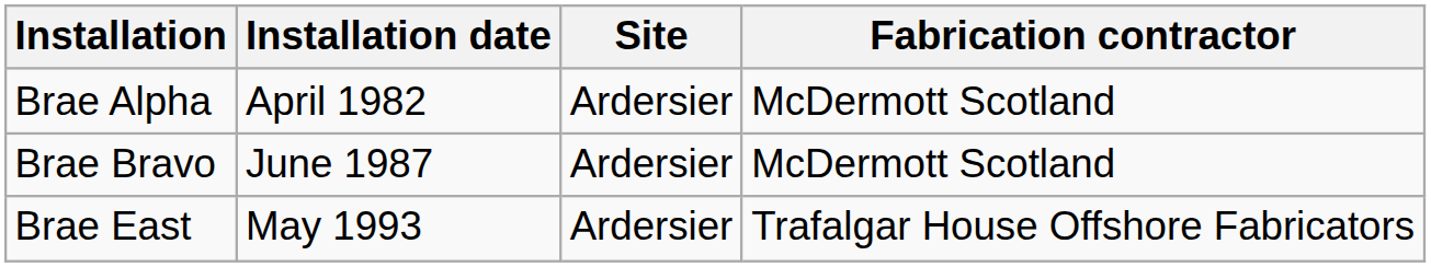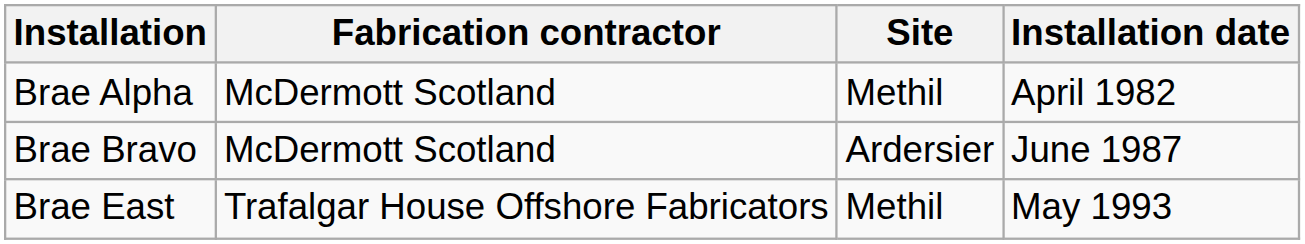columns swapped: Fabrication contractor <-> Installation date
Brae Alpha | Site: Ardersier -> Methil
Brae East | Site: Ardersier -> Methil
